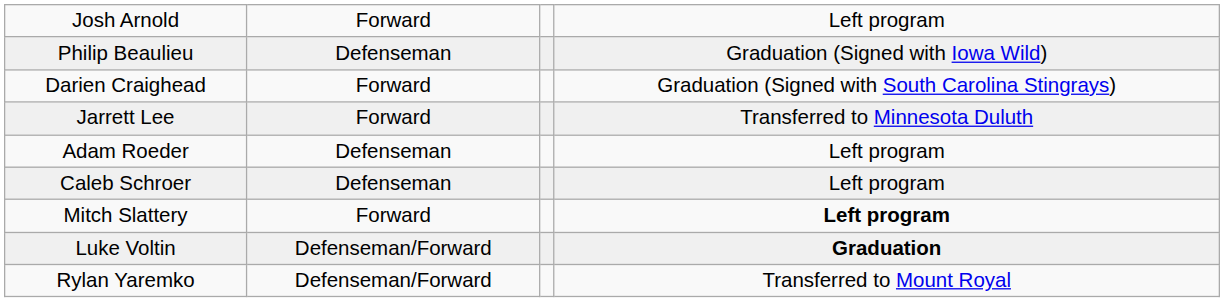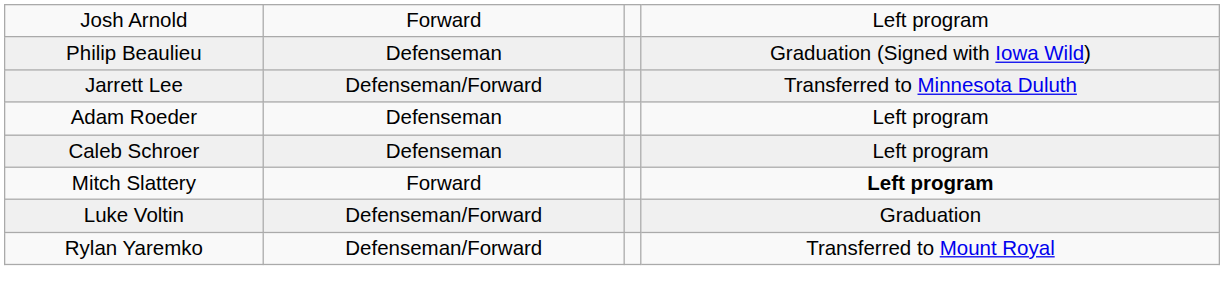- row: Darien Craighead | Forward | Graduation (Signed with South Carolina Stingrays)
Jarrett Lee | column 2: Forward -> Defenseman/Forward
Luke Voltin | column 4: bold -> normal
